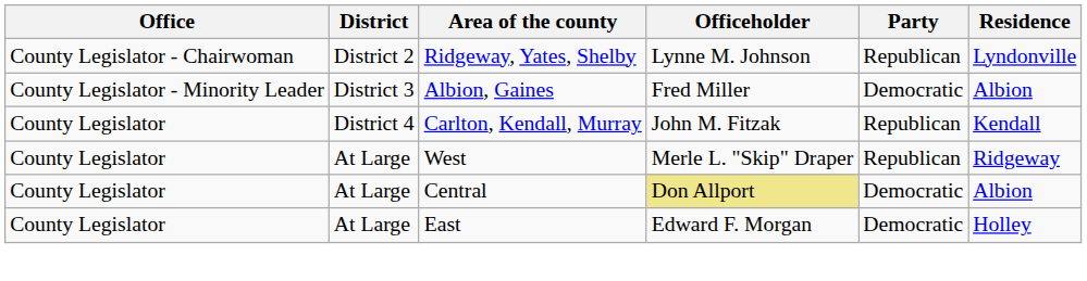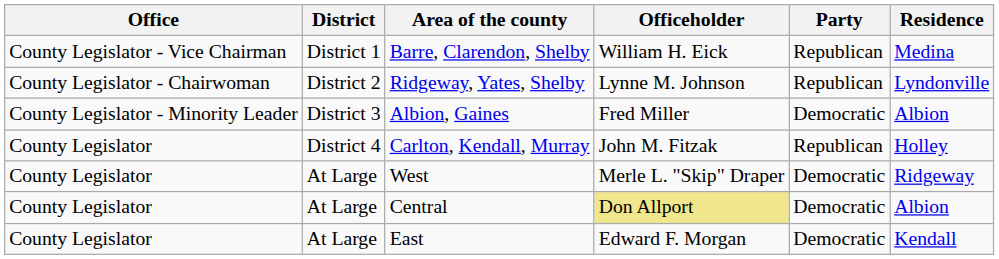+ row: County Legislator - Vice Chairman | District 1 | Barre, Clarendon, Shelby | William H. Eick | Republican | Medina
Carlton, Kendall, Murray | Residence: Kendall -> Holley
West | Party: Republican -> Democratic
East | Residence: Holley -> Kendall
